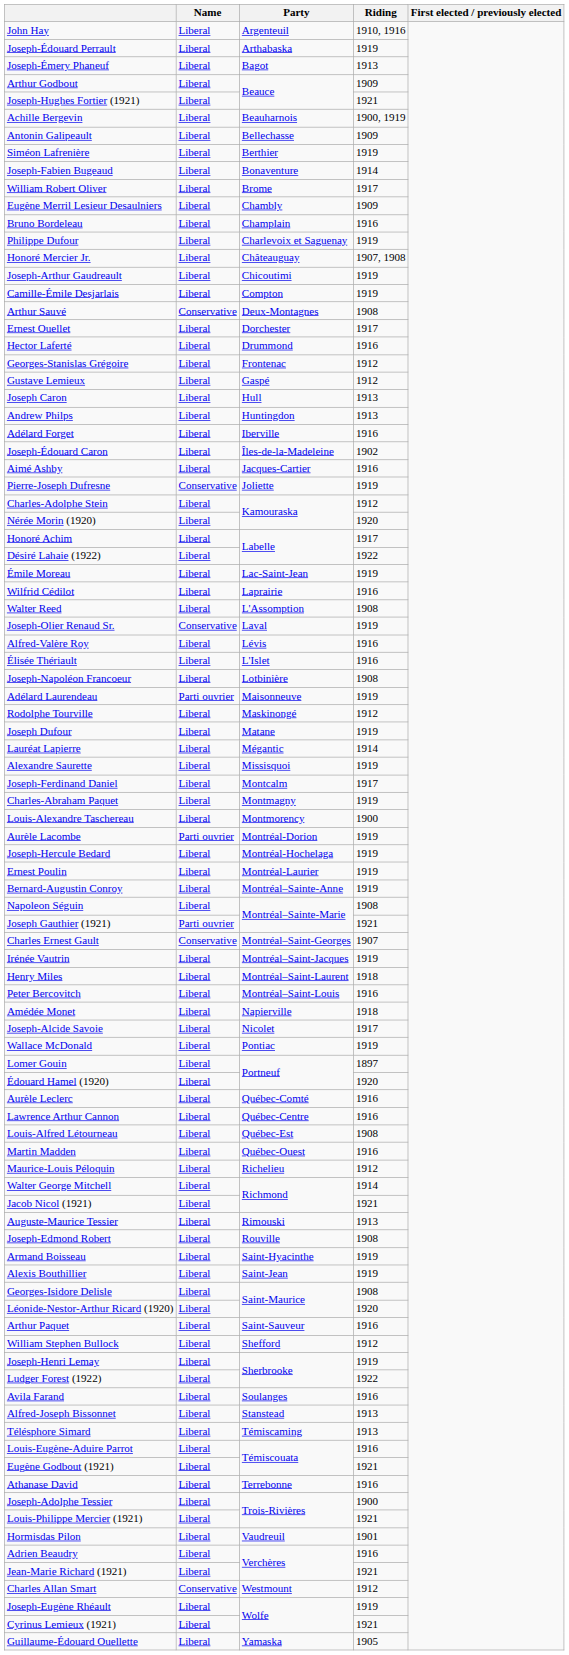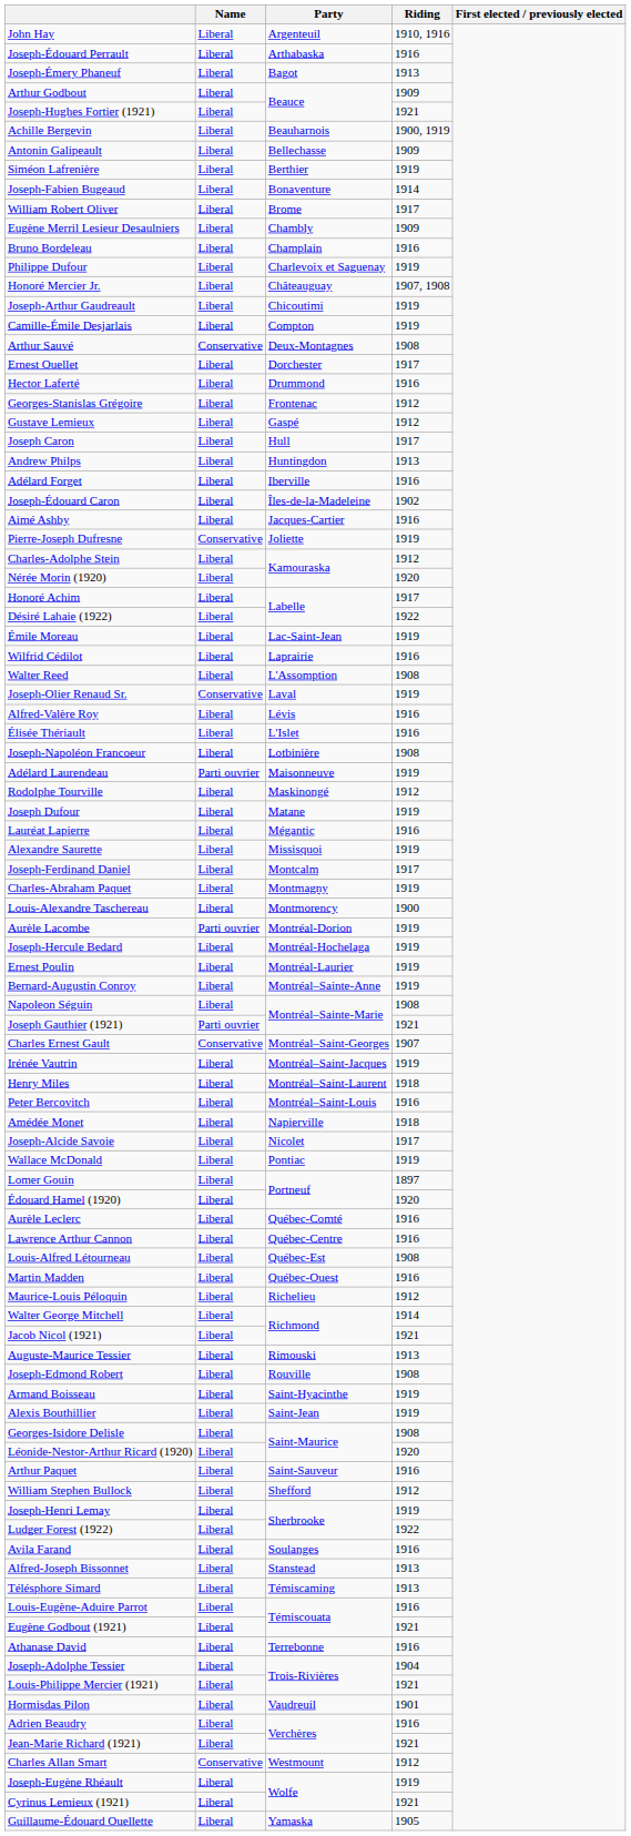Joseph-Édouard Perrault | Riding: 1919 -> 1916
Joseph Caron | Riding: 1913 -> 1917
Lauréat Lapierre | Riding: 1914 -> 1916
Joseph-Adolphe Tessier | Riding: 1900 -> 1904
